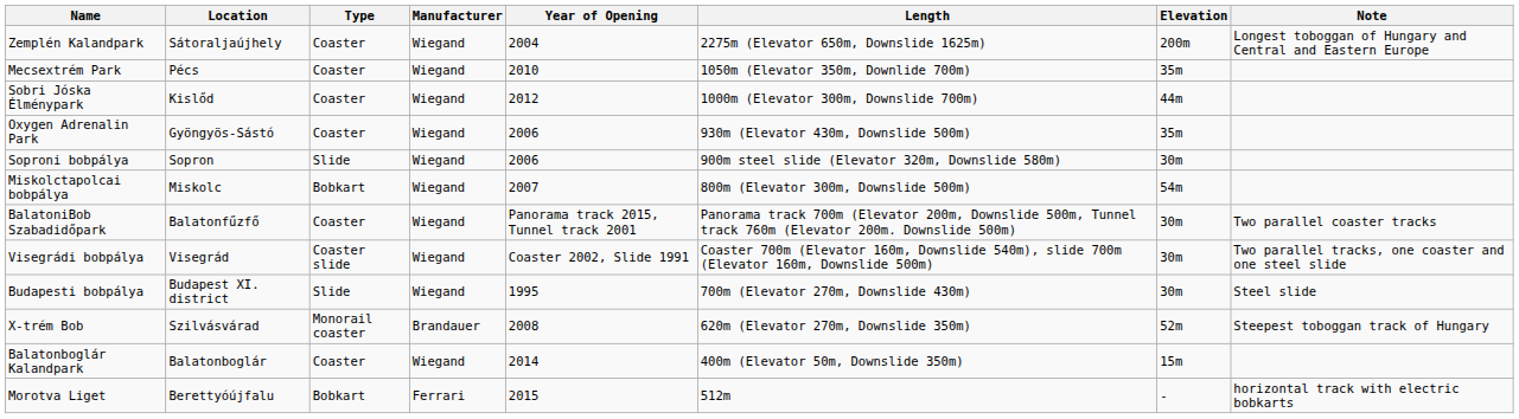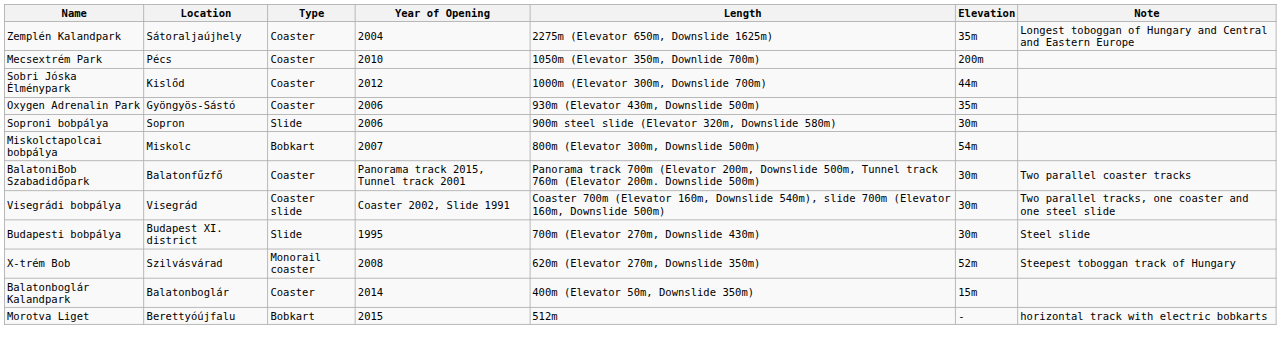- column: Manufacturer | Wiegand | Wiegand | Wiegand | Wiegand | Wiegand | Wiegand | Wiegand | Wiegand | Wiegand | Brandauer | Wiegand | Ferrari
Zemplén Kalandpark | Elevation: 200m -> 35m
Mecsextrém Park | Elevation: 35m -> 200m
